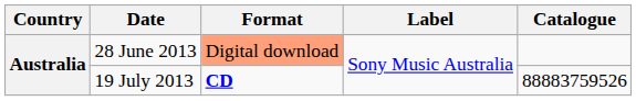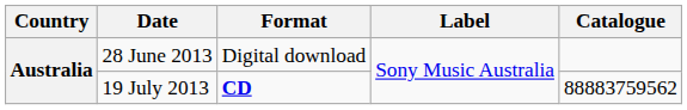28 June 2013 | Format: lightsalmon background -> no background
19 July 2013 | Catalogue: 88883759526 -> 88883759562
